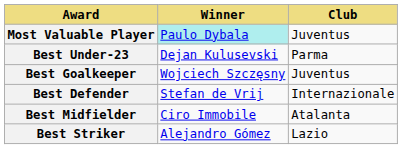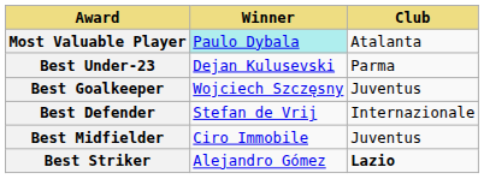Most Valuable Player | Club: Juventus -> Atalanta
Best Midfielder | Club: Atalanta -> Juventus
Best Striker | Club: normal -> bold
